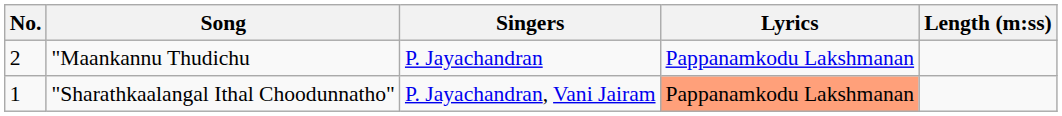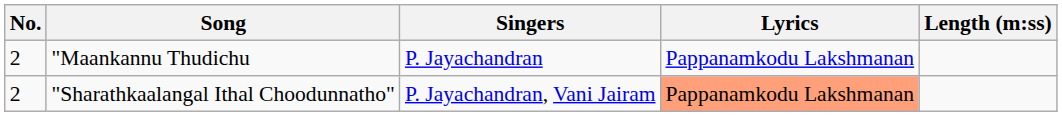"Sharathkaalangal Ithal Choodunnatho" | No.: 1 -> 2
